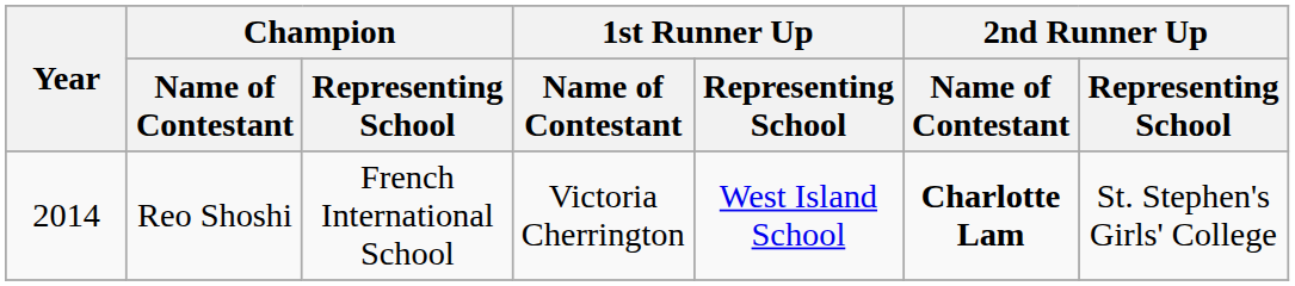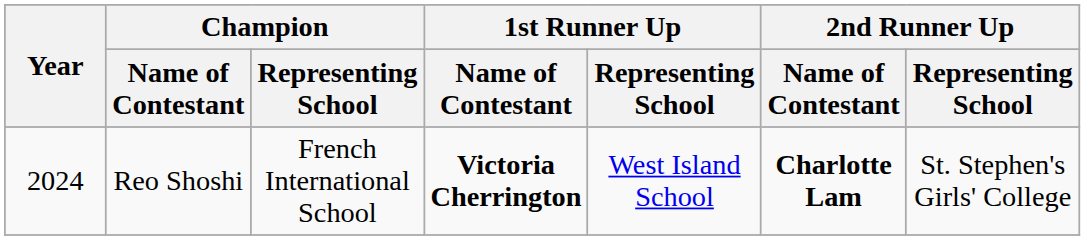Reo Shoshi | Year: 2014 -> 2024
Reo Shoshi | 1st Runner Up / Name of Contestant: normal -> bold
